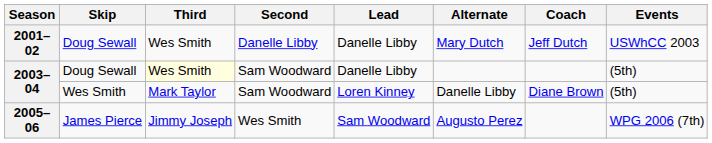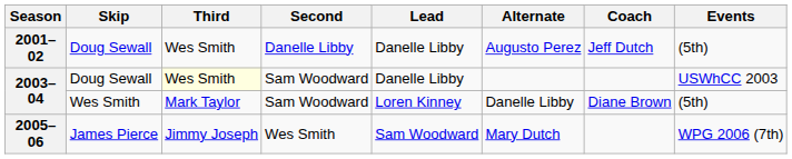2001–02 | Alternate: Mary Dutch -> Augusto Perez
2001–02 | Events: USWhCC 2003 -> (5th)
2003–04 / Doug Sewall | Events: (5th) -> USWhCC 2003
2005–06 | Alternate: Augusto Perez -> Mary Dutch
